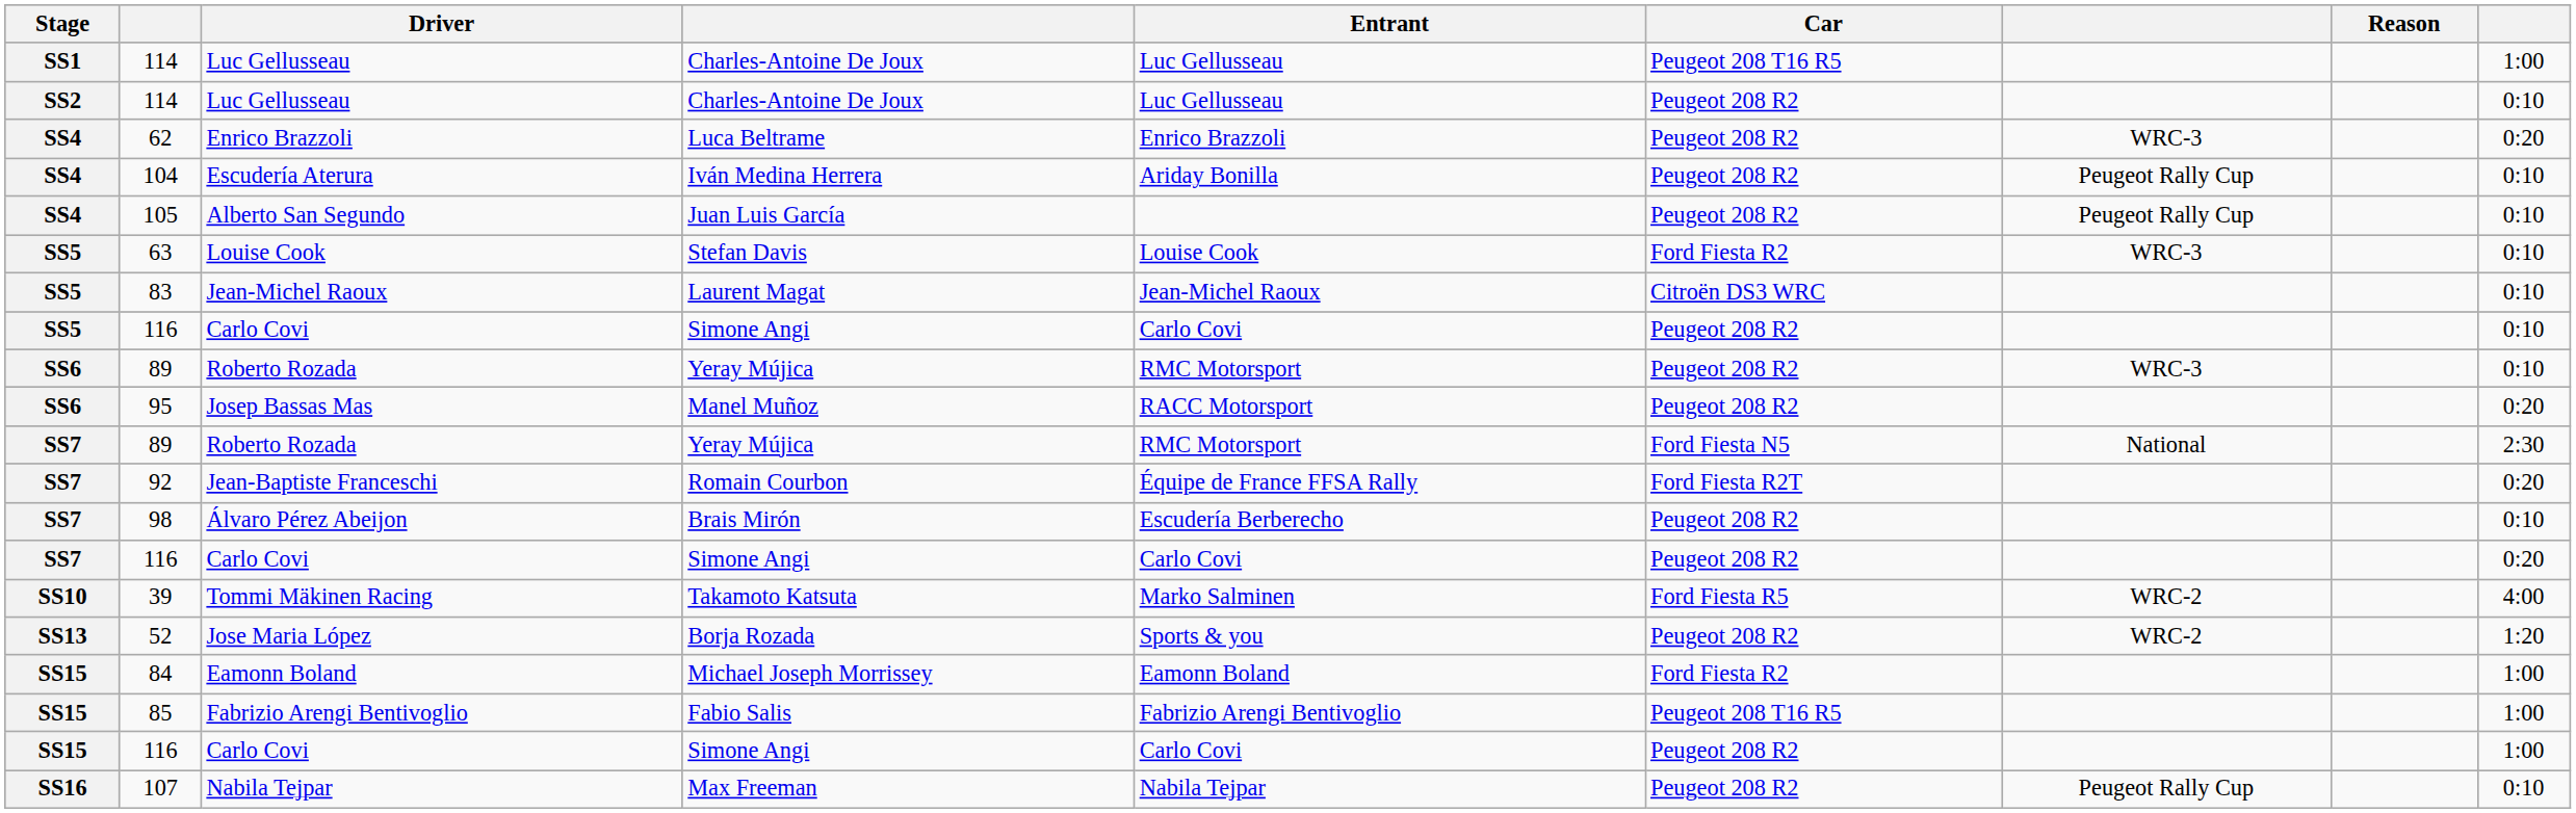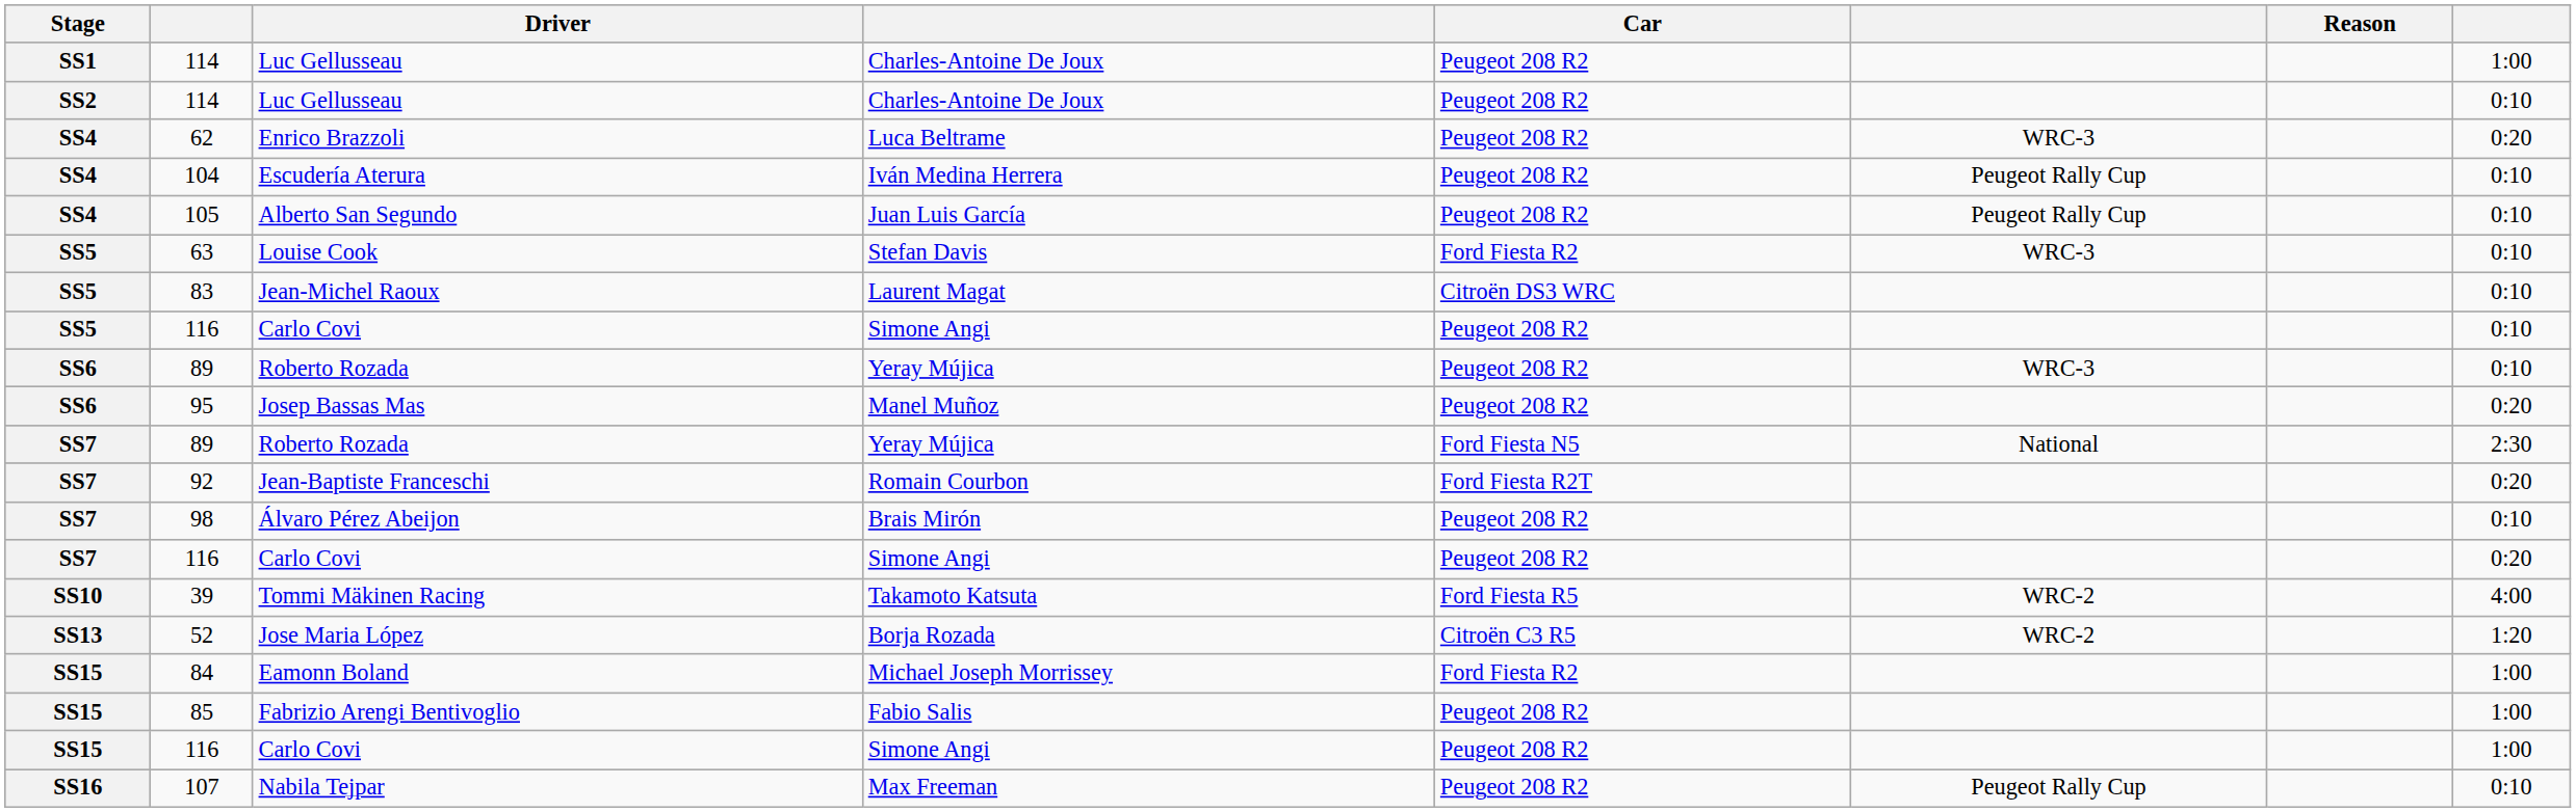- column: Entrant | Luc Gellusseau | Luc Gellusseau | Enrico Brazzoli | Ariday Bonilla | Louise Cook | Jean-Michel Raoux | Carlo Covi | RMC Motorsport | RACC Motorsport | RMC Motorsport | Équipe de France FFSA Rally | Escudería Berberecho | Carlo Covi | Marko Salminen | Sports & you | Eamonn Boland | Fabrizio Arengi Bentivoglio | Carlo Covi | Nabila Tejpar
SS1 / 114 | Car: Peugeot 208 T16 R5 -> Peugeot 208 R2
52 | Car: Peugeot 208 R2 -> Citroën C3 R5
85 | Car: Peugeot 208 T16 R5 -> Peugeot 208 R2
